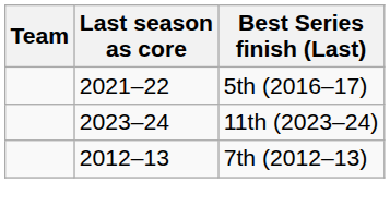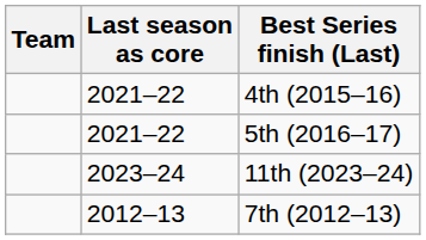+ row: 2021–22 | 4th (2015–16)
